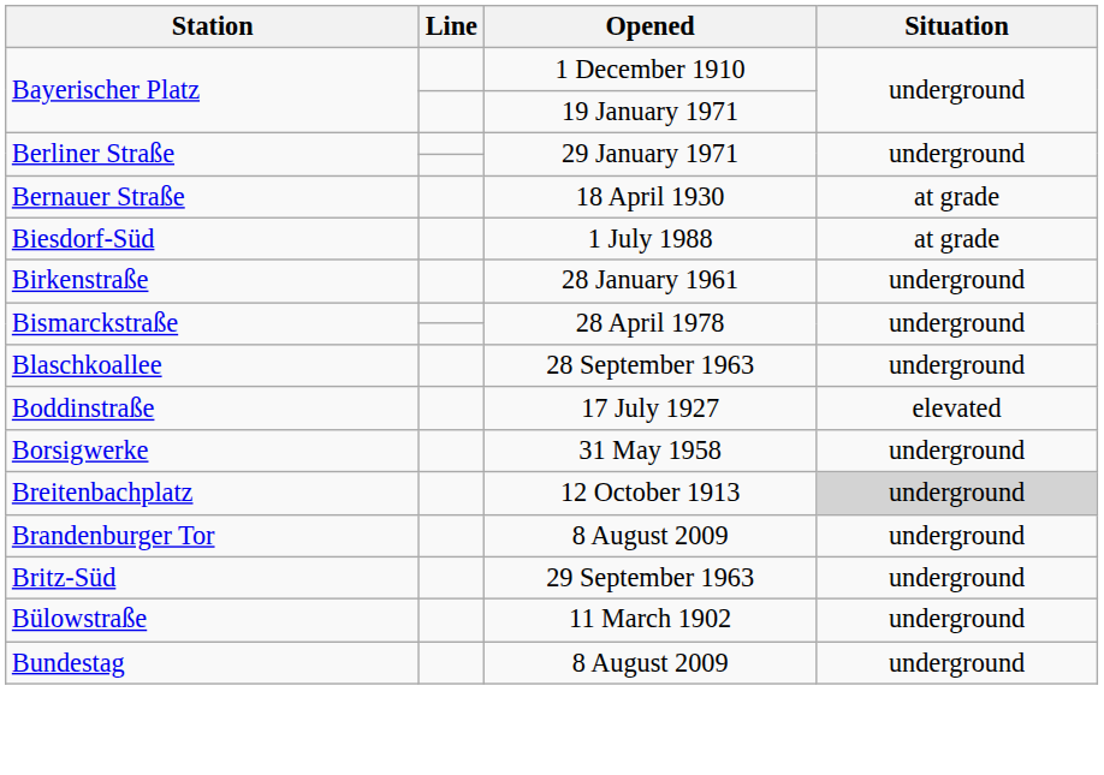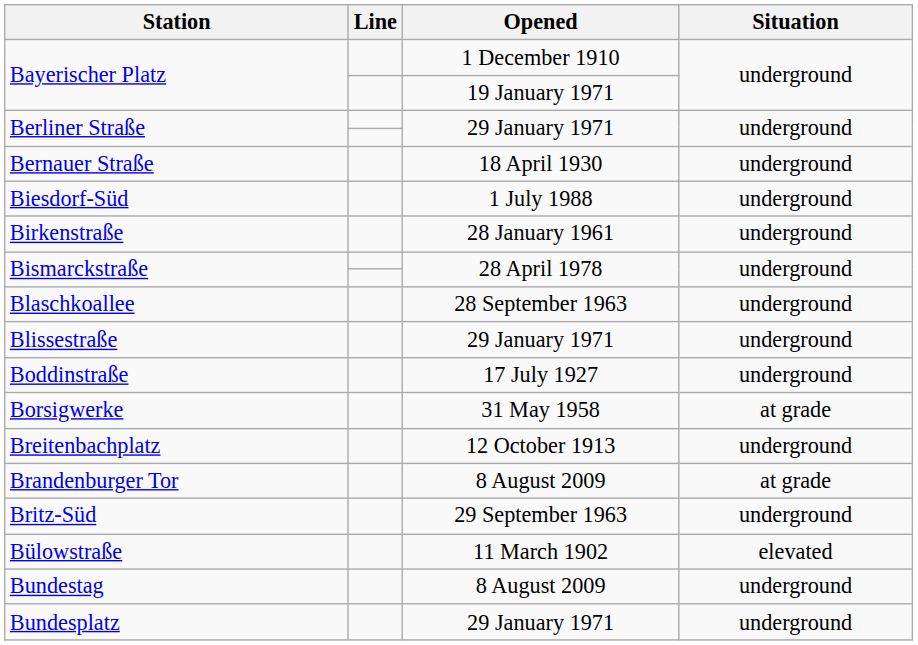Bernauer Straße | Situation: at grade -> underground
Biesdorf-Süd | Situation: at grade -> underground
+ row: Blissestraße | 29 January 1971 | underground
Boddinstraße | Situation: elevated -> underground
Borsigwerke | Situation: underground -> at grade
Breitenbachplatz | Situation: lightgrey background -> no background
Brandenburger Tor | Situation: underground -> at grade
Bülowstraße | Situation: underground -> elevated
+ row: Bundesplatz | 29 January 1971 | underground
